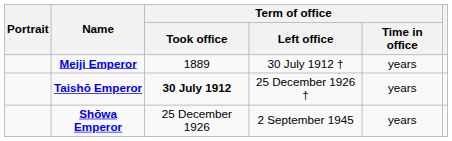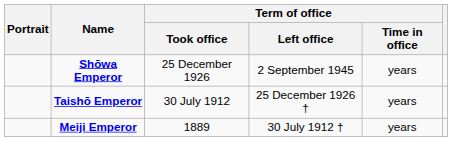rows swapped: Meiji Emperor <-> Shōwa Emperor
Taishō Emperor | Term of office / Took office: bold -> normal
